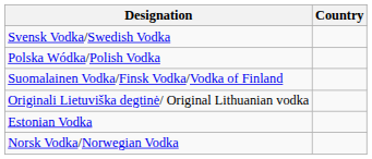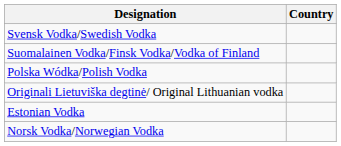rows swapped: Suomalainen Vodka/Finsk Vodka/Vodka of Finland <-> Polska Wódka/Polish Vodka
